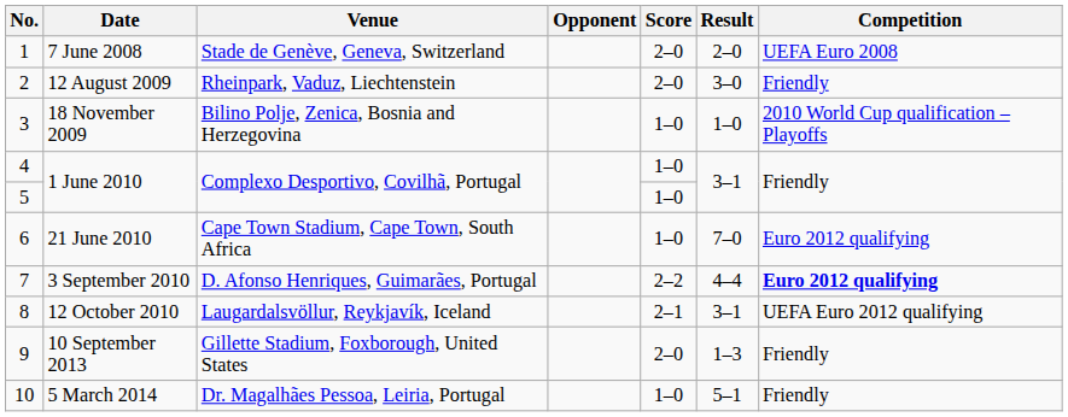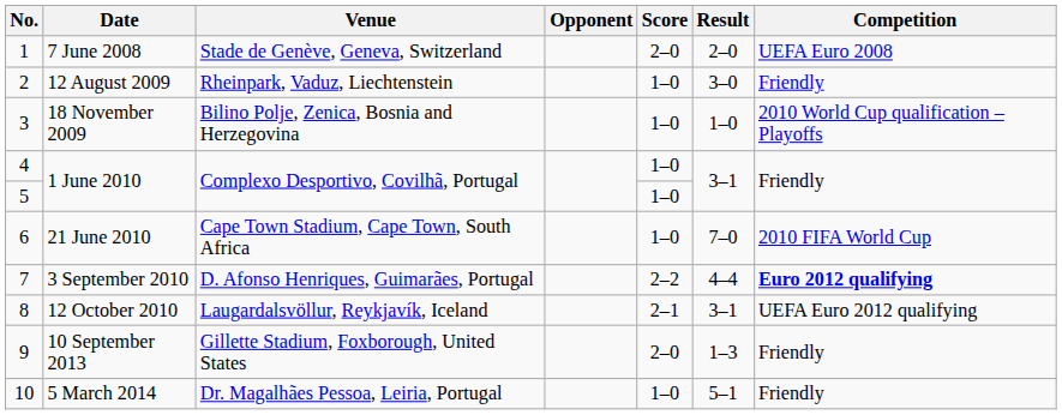12 August 2009 | Score: 2–0 -> 1–0
21 June 2010 | Competition: Euro 2012 qualifying -> 2010 FIFA World Cup
